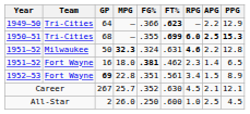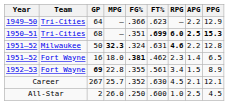64 | FT%: bold -> normal
68 | FG%: .355 -> .351
69 | FG%: .351 -> .355
